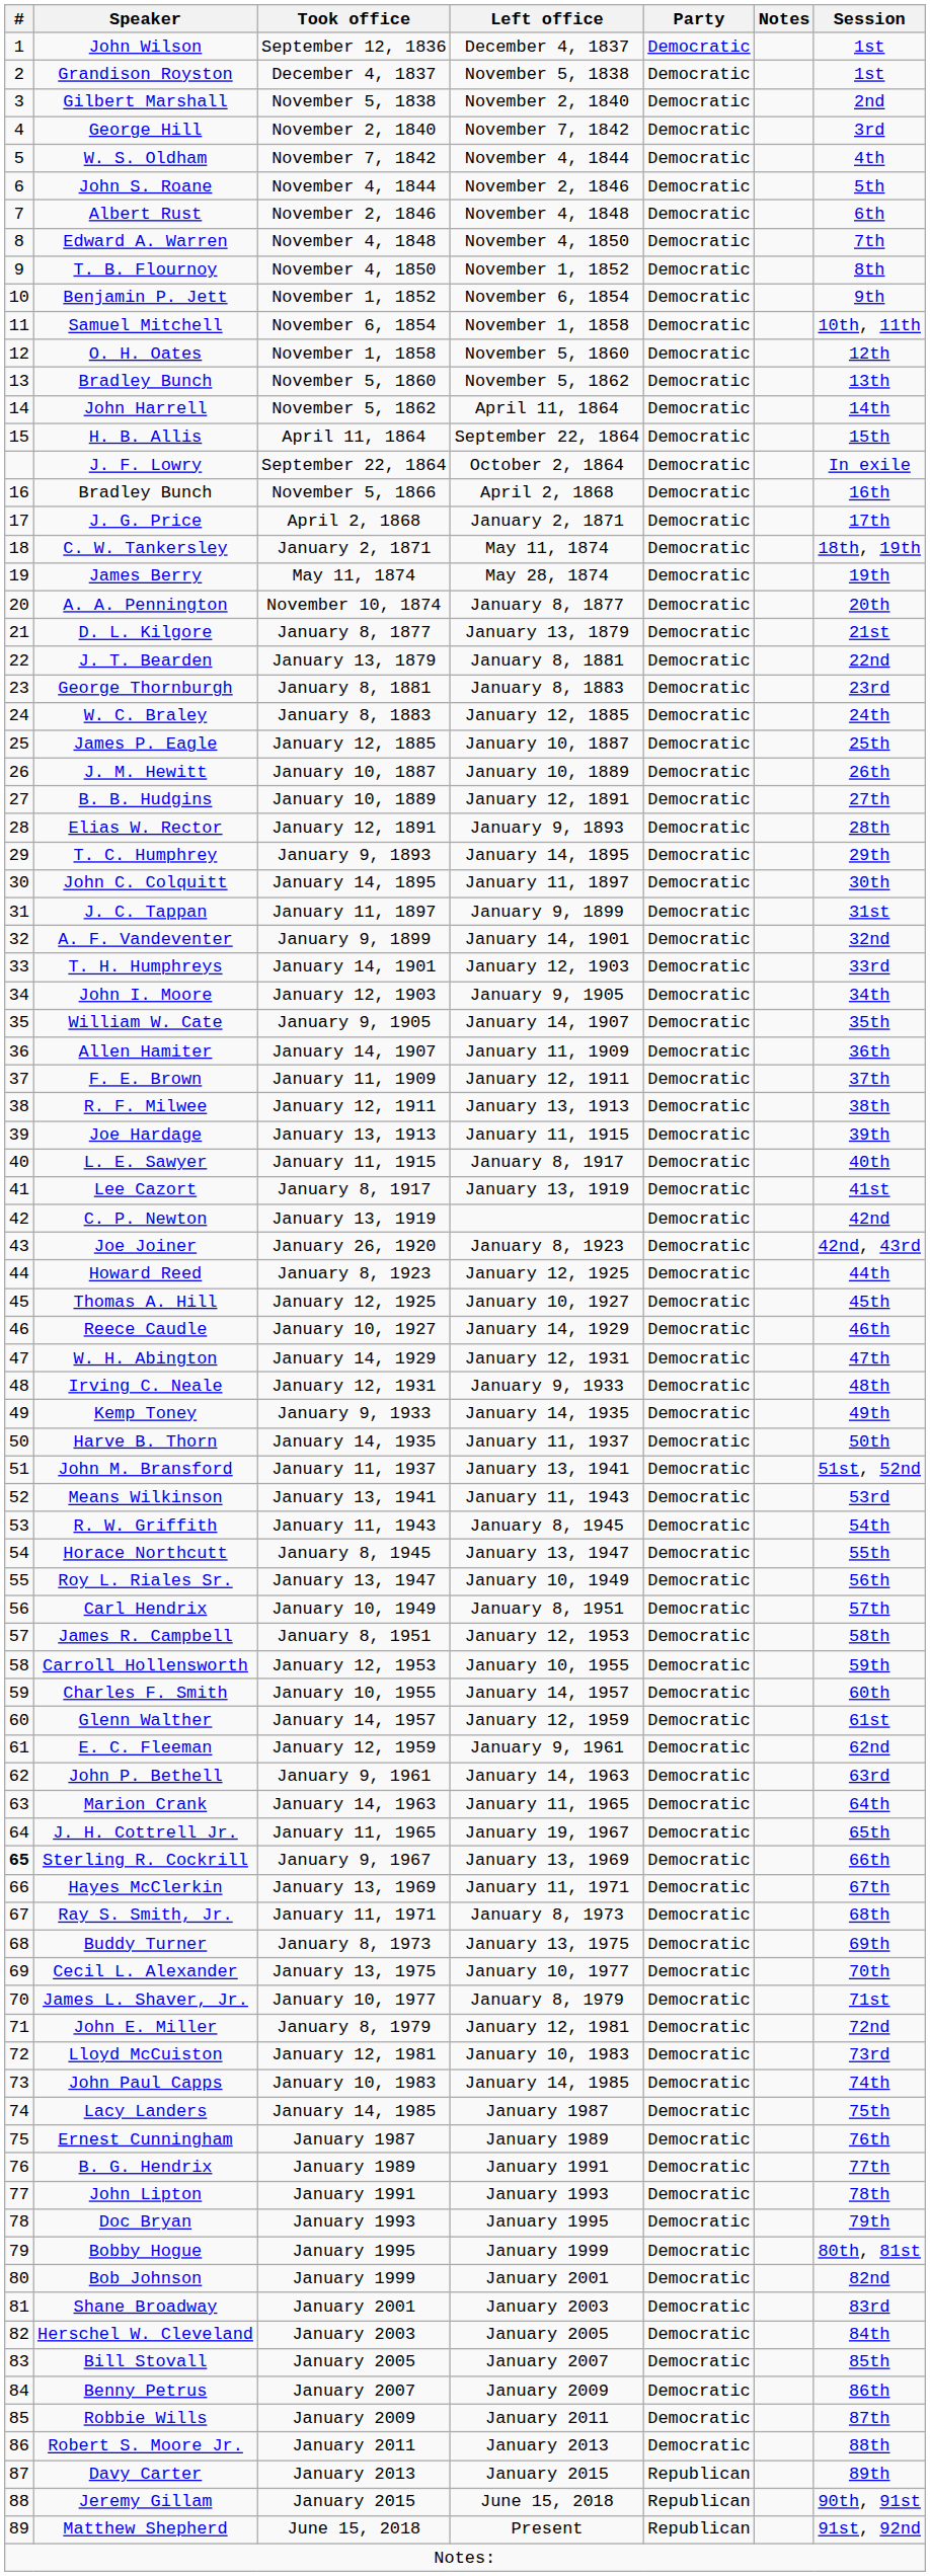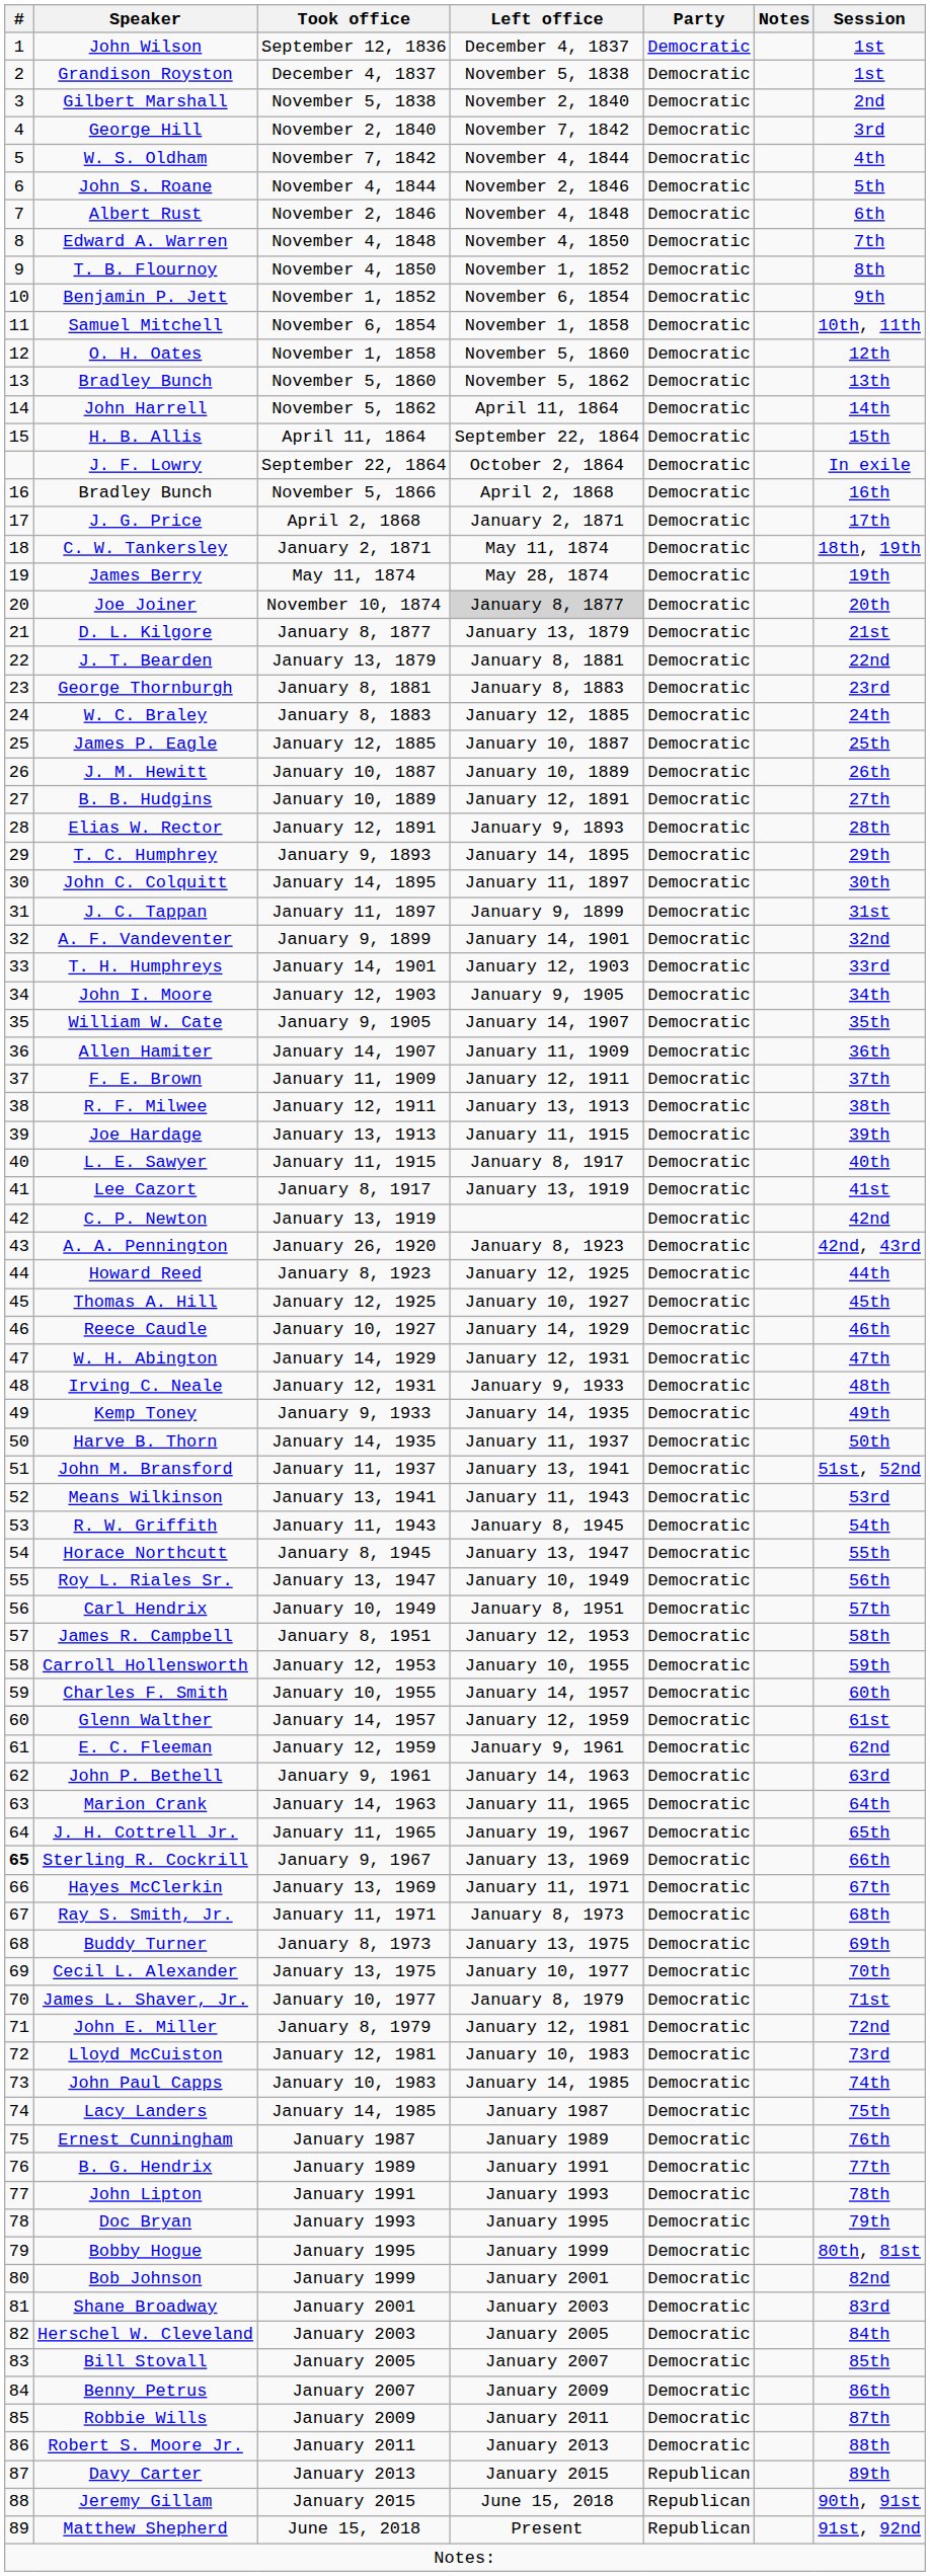November 10, 1874 | Speaker: A. A. Pennington -> Joe Joiner
November 10, 1874 | Left office: no background -> lightgrey background
January 26, 1920 | Speaker: Joe Joiner -> A. A. Pennington
